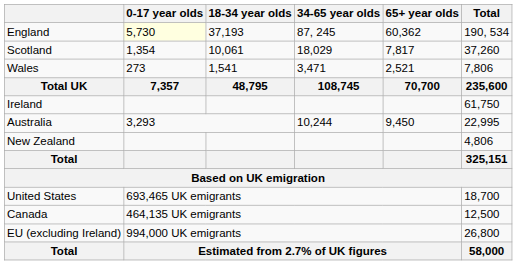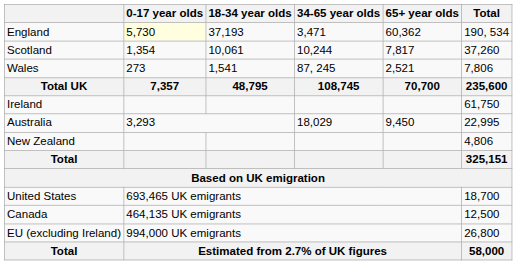England | 34-65 year olds: 87, 245 -> 3,471
Scotland | 34-65 year olds: 18,029 -> 10,244
Wales | 34-65 year olds: 3,471 -> 87, 245
Australia | 34-65 year olds: 10,244 -> 18,029
